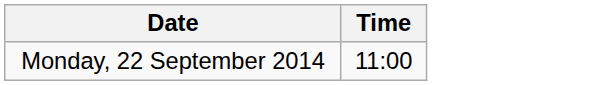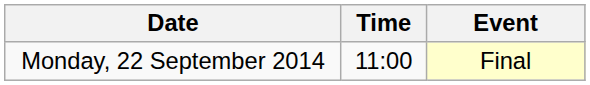+ column: Event | Final
